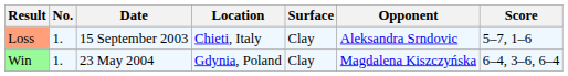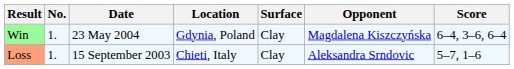rows swapped: Loss <-> Win
